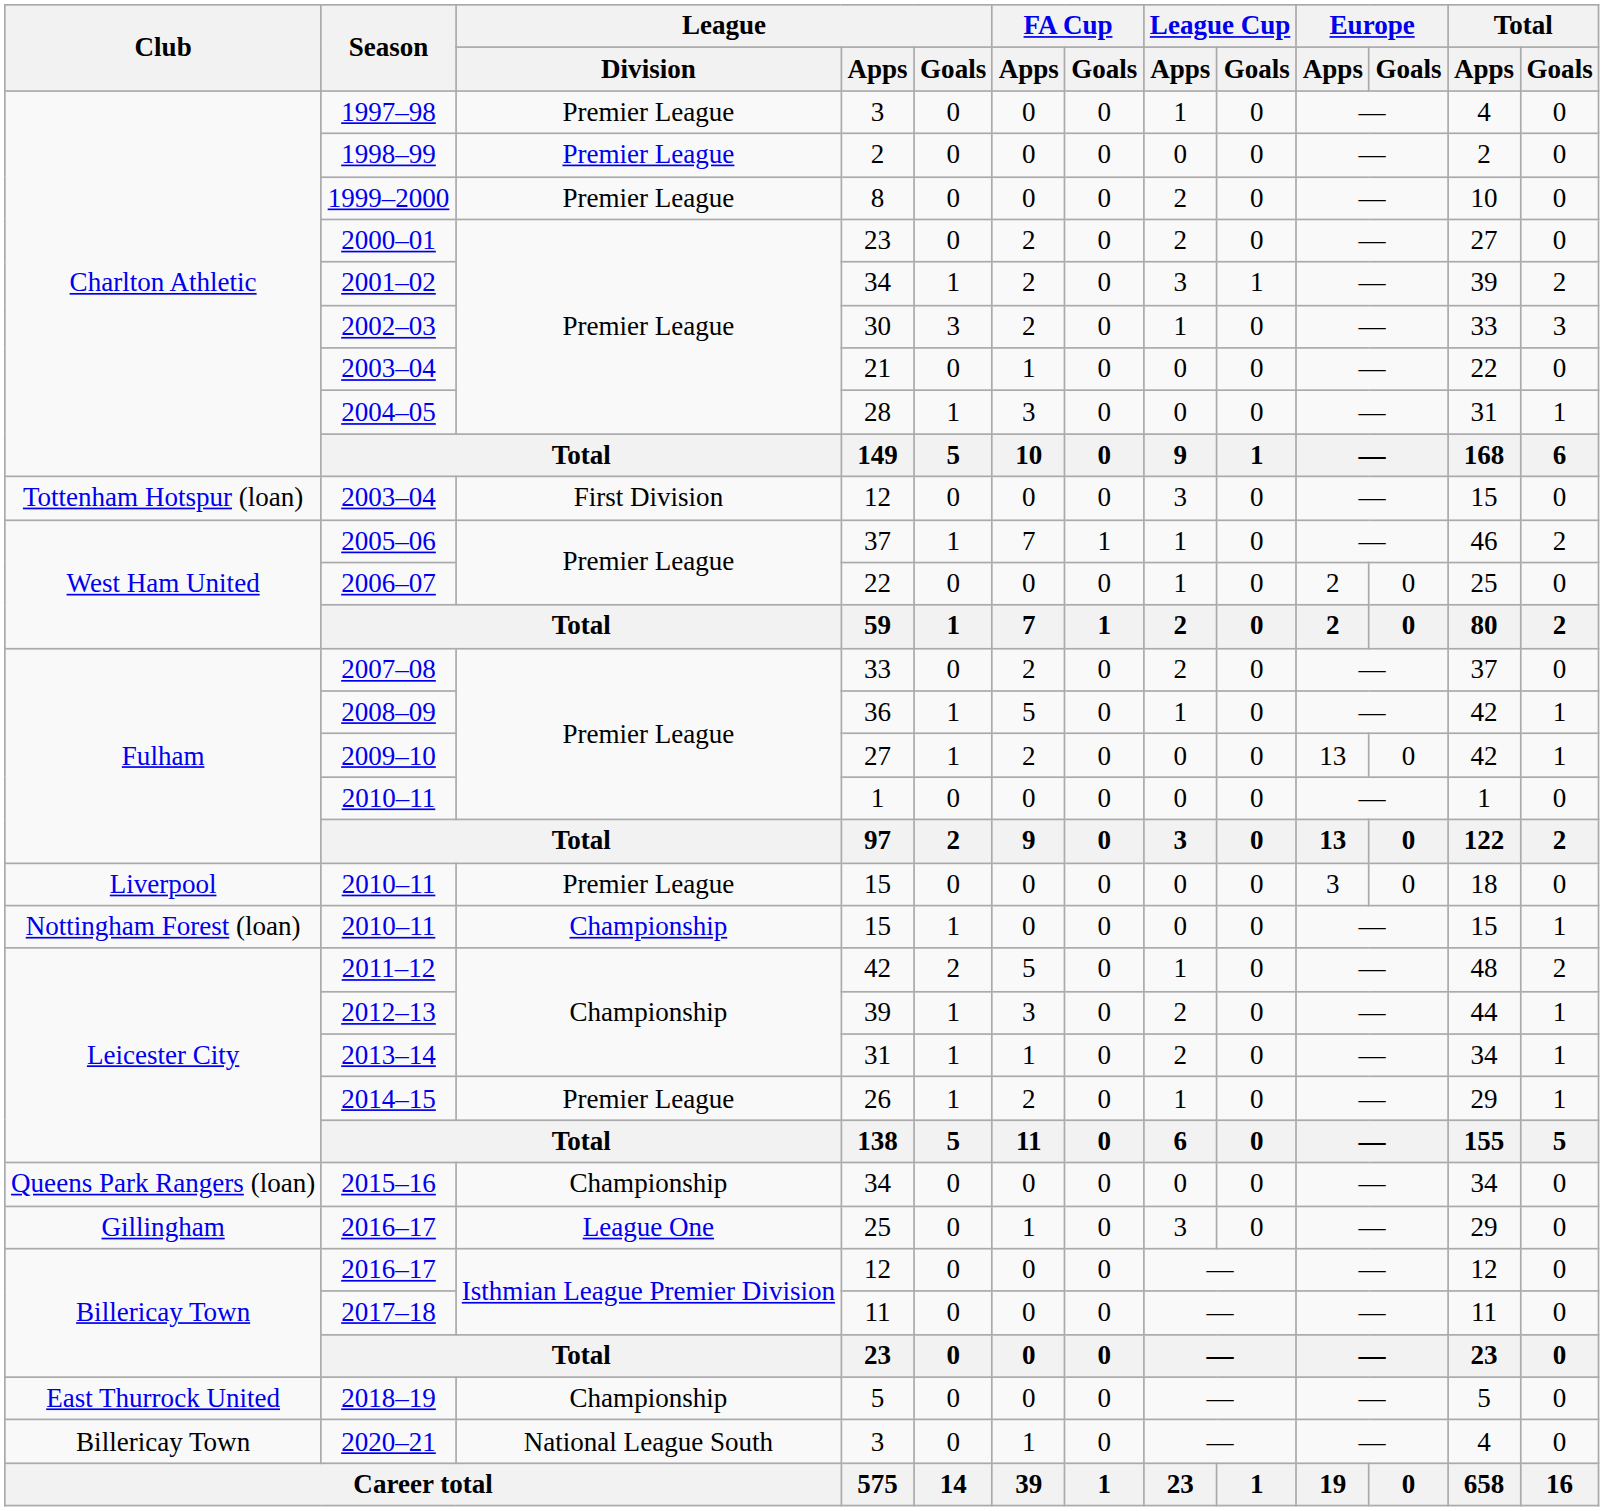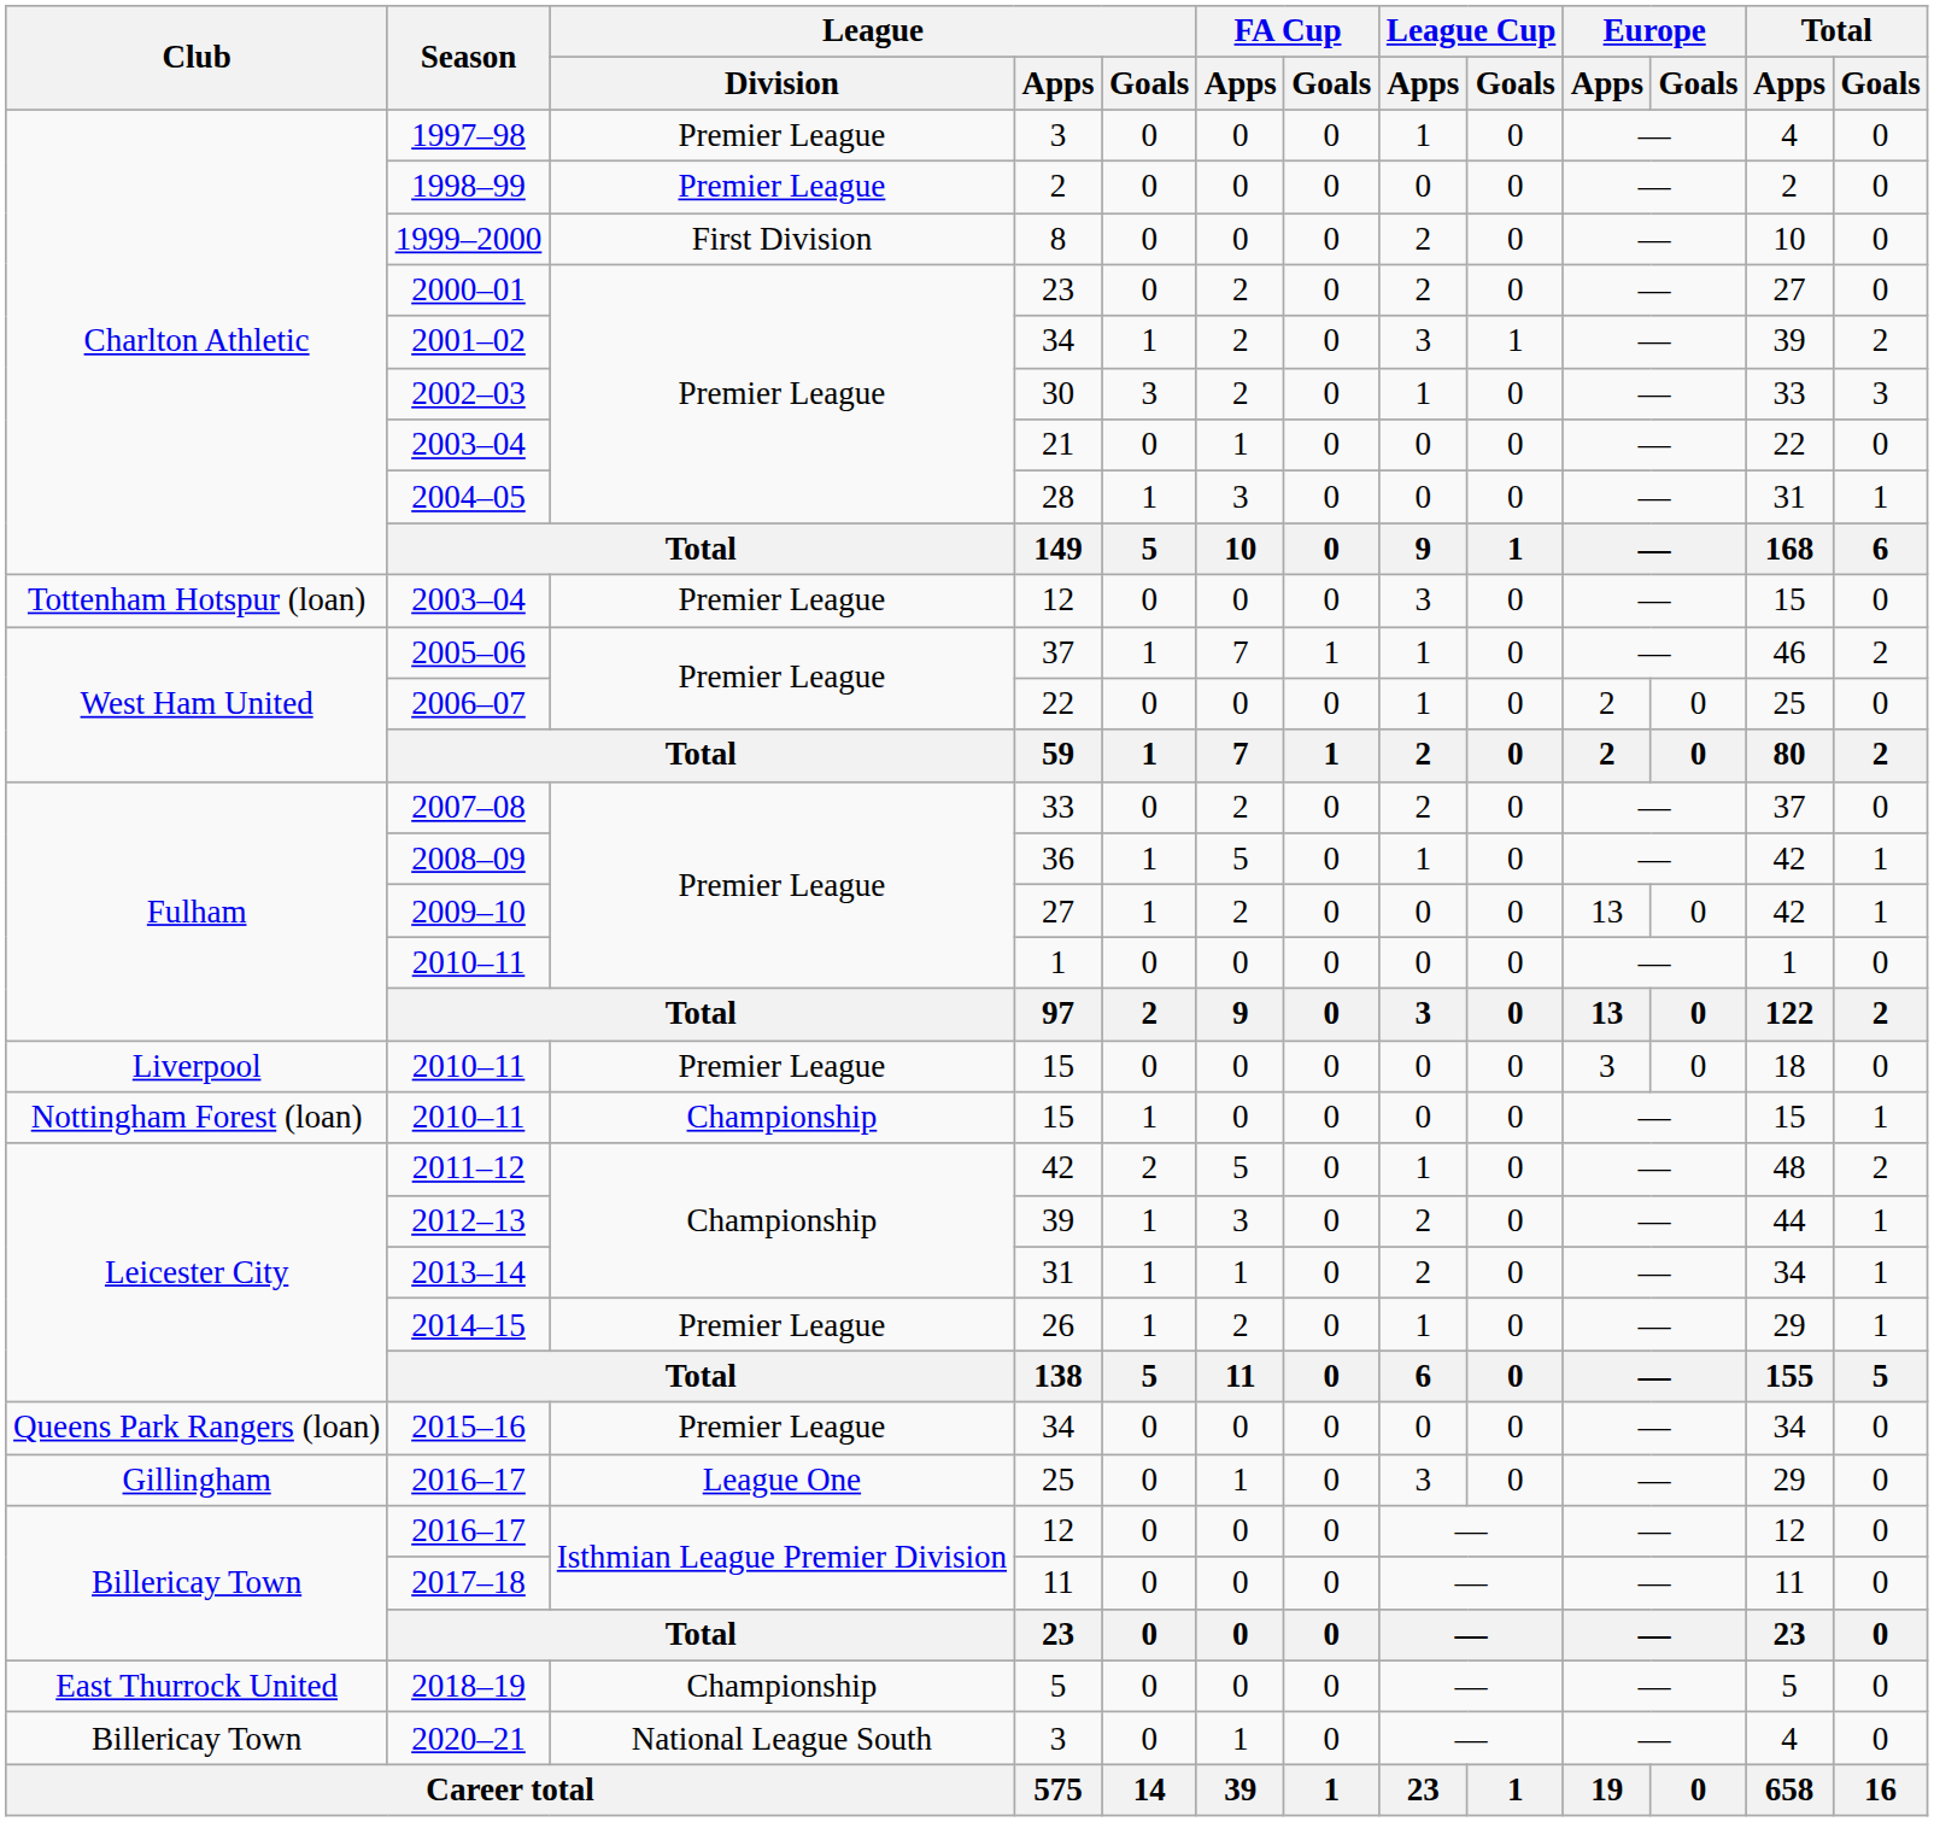1999–2000 | League / Division: Premier League -> First Division
Tottenham Hotspur (loan) / 2003–04 | League / Division: First Division -> Premier League
2015–16 | League / Division: Championship -> Premier League
